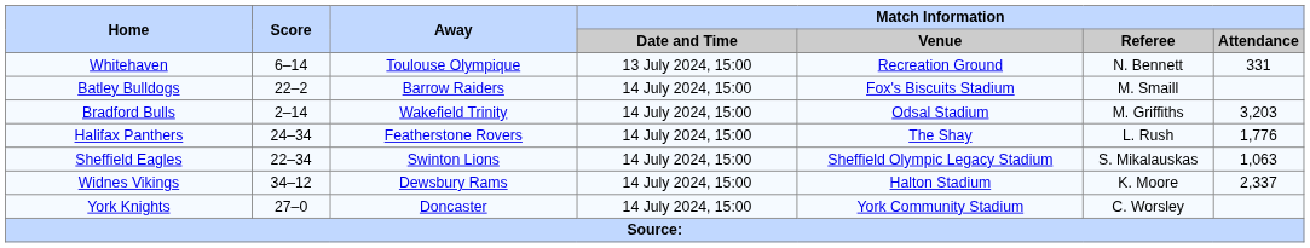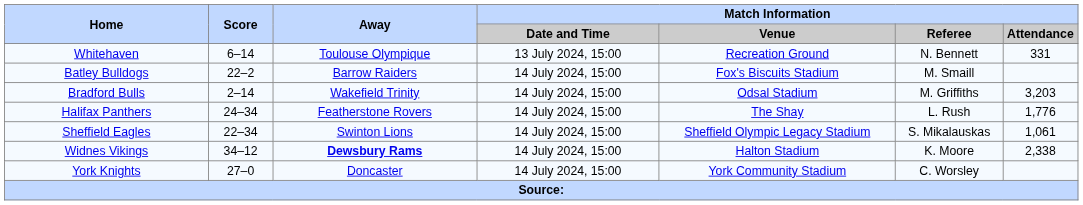Sheffield Eagles | Match Information / Attendance: 1,063 -> 1,061
Widnes Vikings | Away: normal -> bold
Widnes Vikings | Match Information / Attendance: 2,337 -> 2,338
